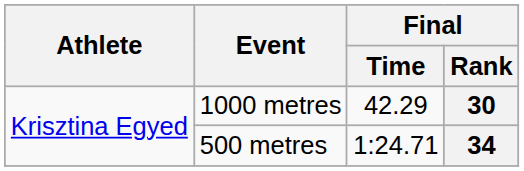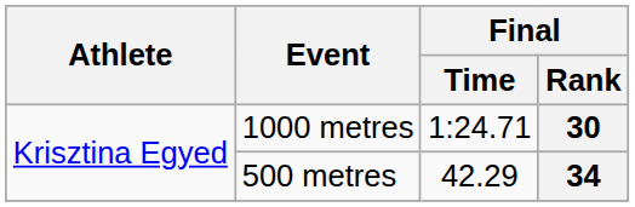30 | Final / Time: 42.29 -> 1:24.71
34 | Final / Time: 1:24.71 -> 42.29
